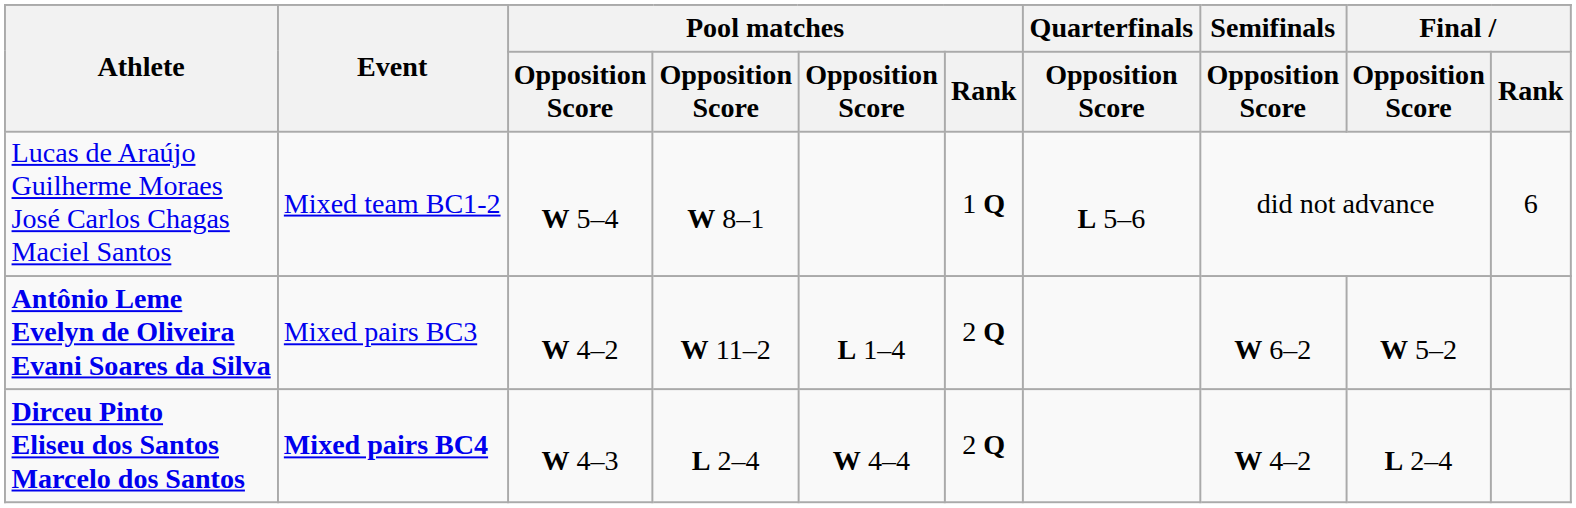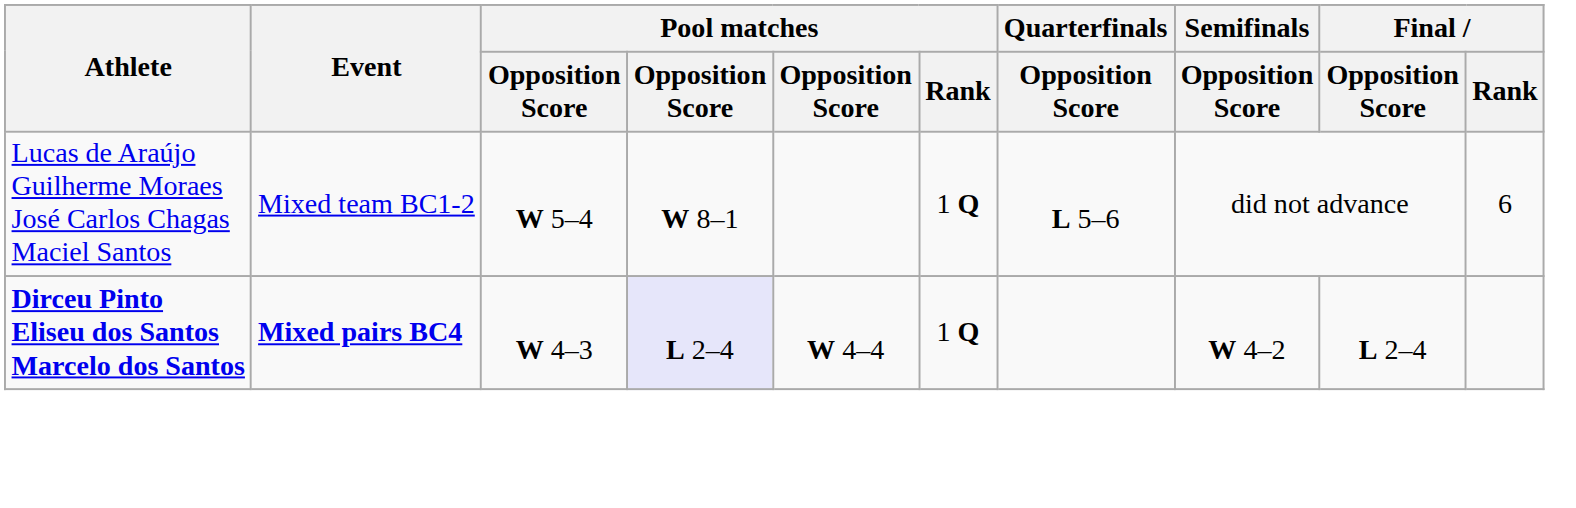- row: Antônio Leme Evelyn de Oliveira Evani Soares da Silva | Mixed pairs BC3 | W 4–2 | W 11–2 | L 1–4 | 2 Q | W 6–2 | W 5–2
Dirceu Pinto Eliseu dos Santos Marcelo dos Santos | column 4: no background -> lavender background
Dirceu Pinto Eliseu dos Santos Marcelo dos Santos | Pool matches / Rank: 2 Q -> 1 Q
